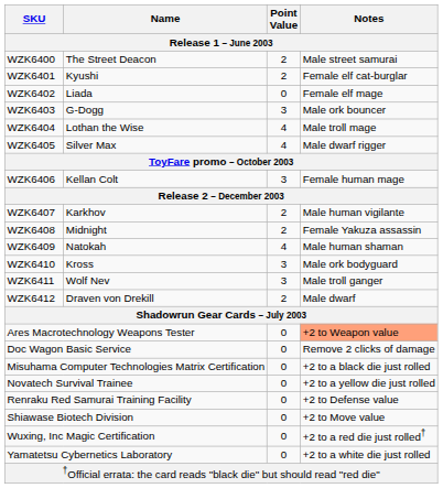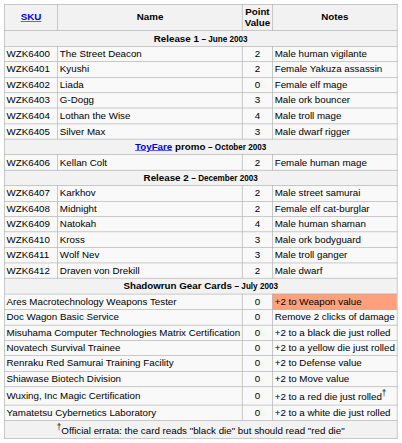WZK6400 | Notes: Male street samurai -> Male human vigilante
WZK6401 | Notes: Female elf cat-burglar -> Female Yakuza assassin
WZK6405 | Point Value: 4 -> 3
WZK6406 | Point Value: 3 -> 2
WZK6407 | Notes: Male human vigilante -> Male street samurai
WZK6408 | Notes: Female Yakuza assassin -> Female elf cat-burglar
